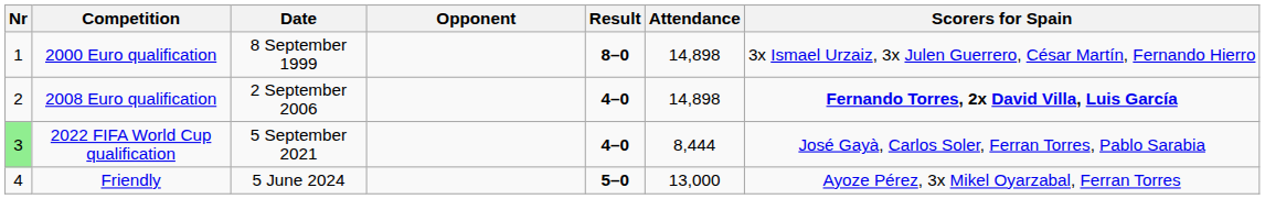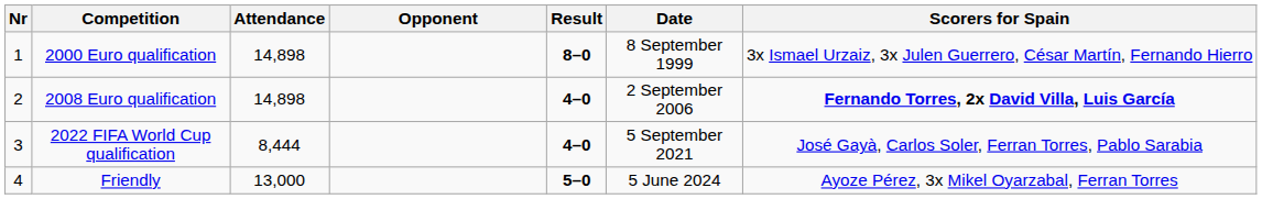columns swapped: Date <-> Attendance
2022 FIFA World Cup qualification | Nr: lightgreen background -> no background
